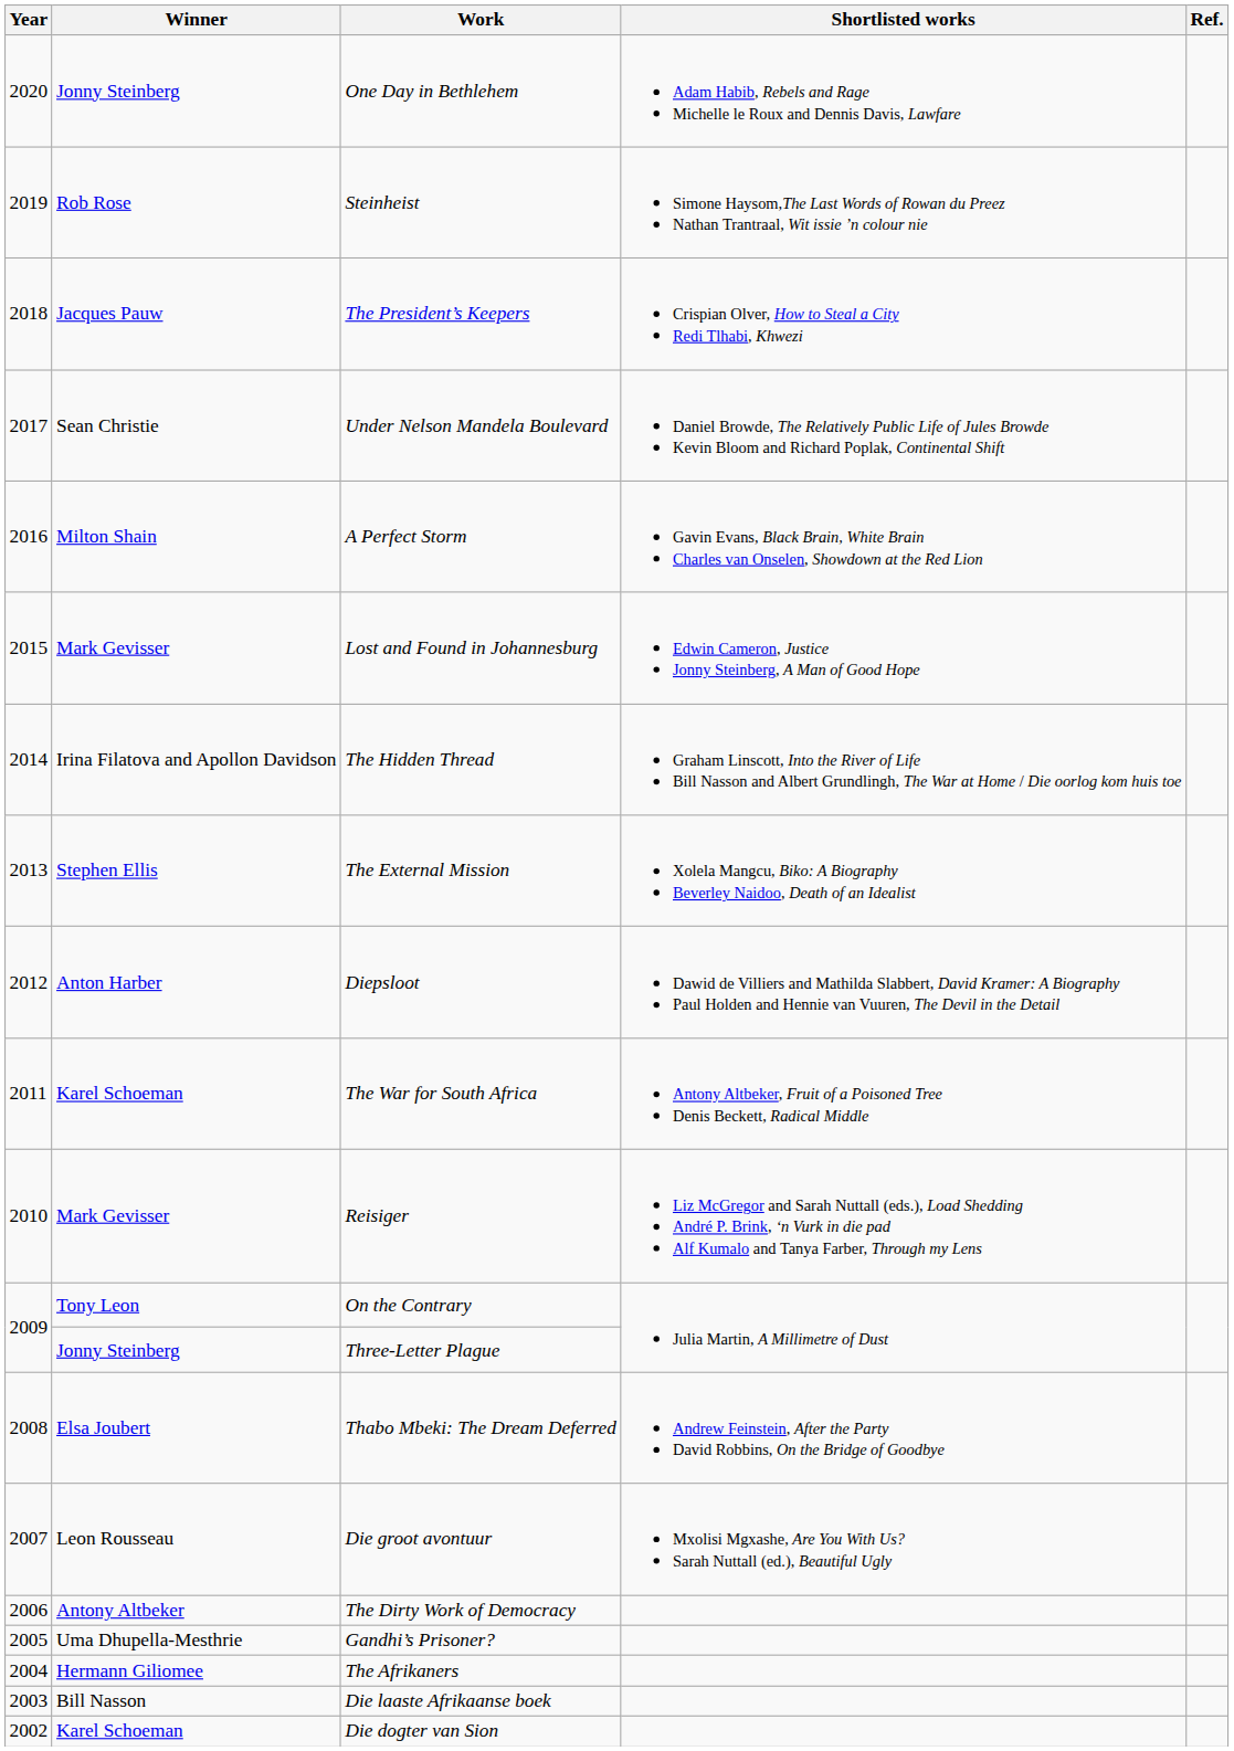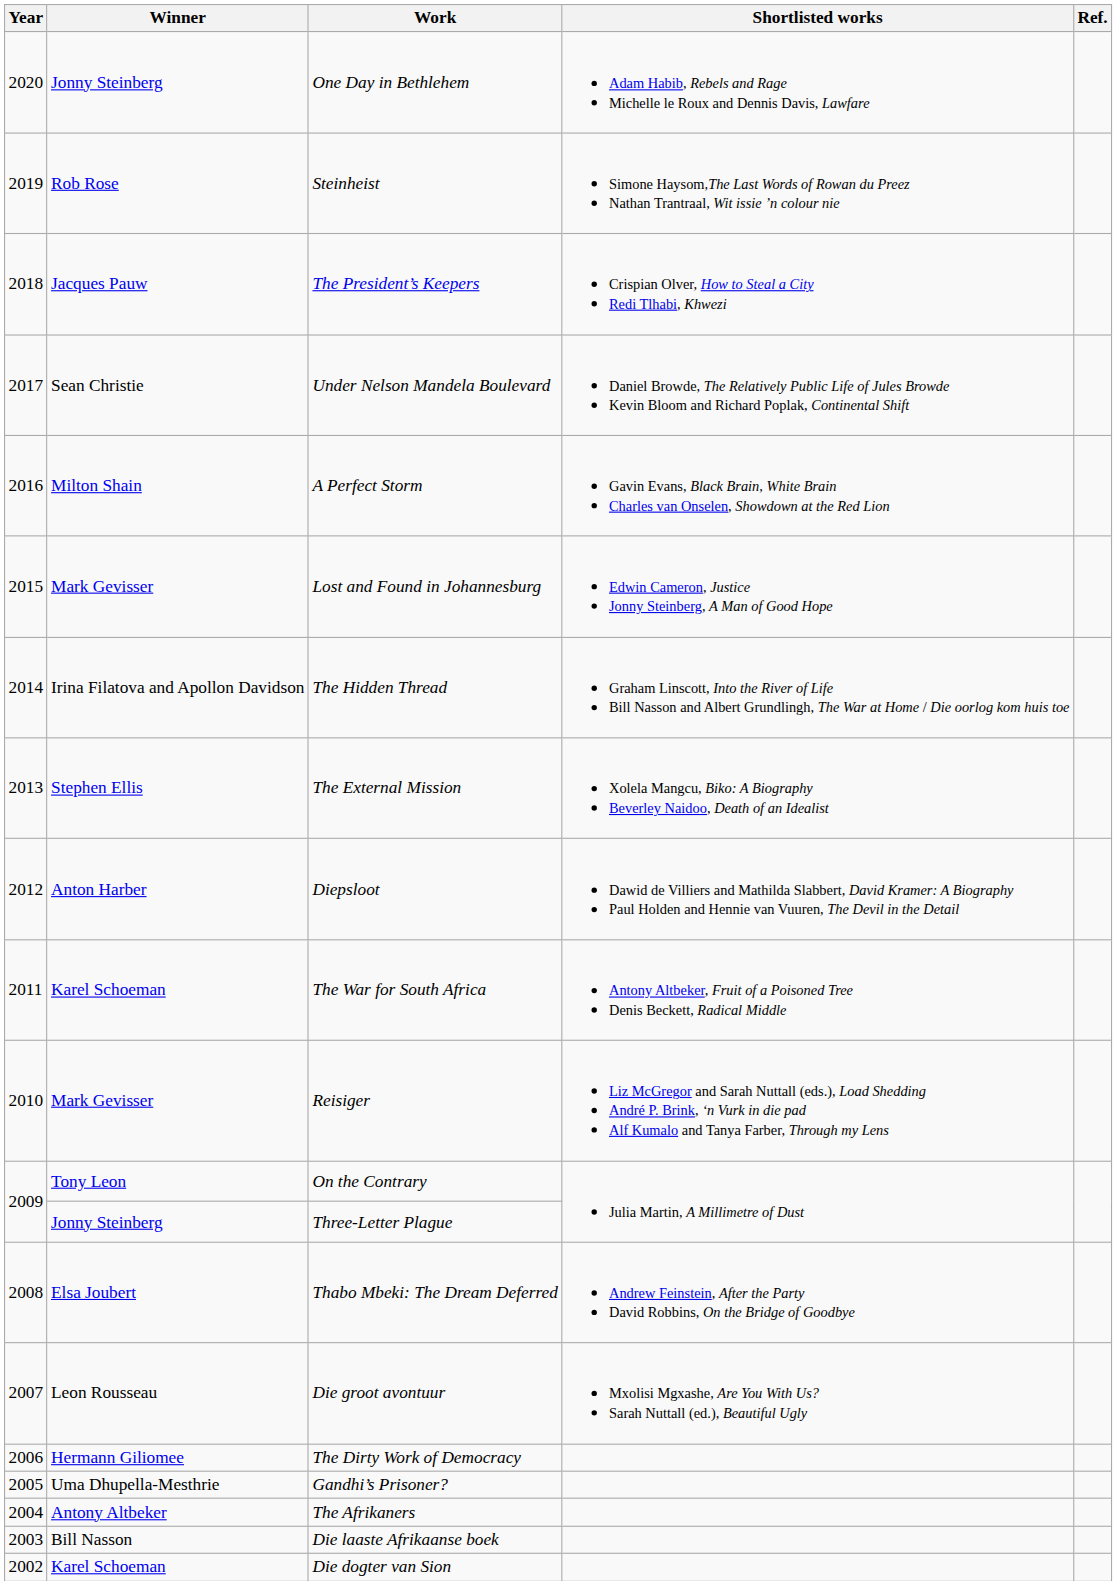The Dirty Work of Democracy | Winner: Antony Altbeker -> Hermann Giliomee
The Afrikaners | Winner: Hermann Giliomee -> Antony Altbeker
